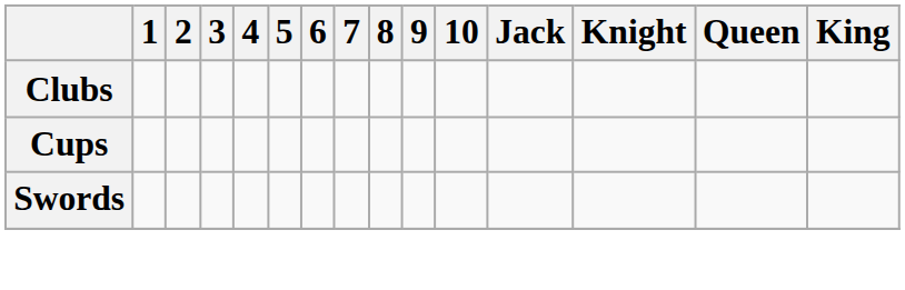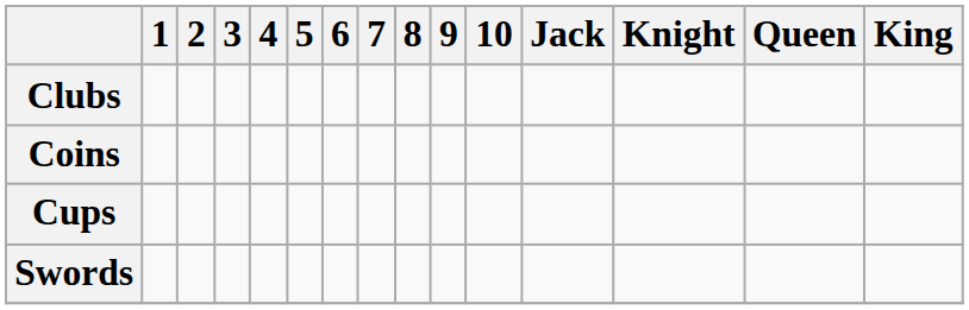+ row: Coins
